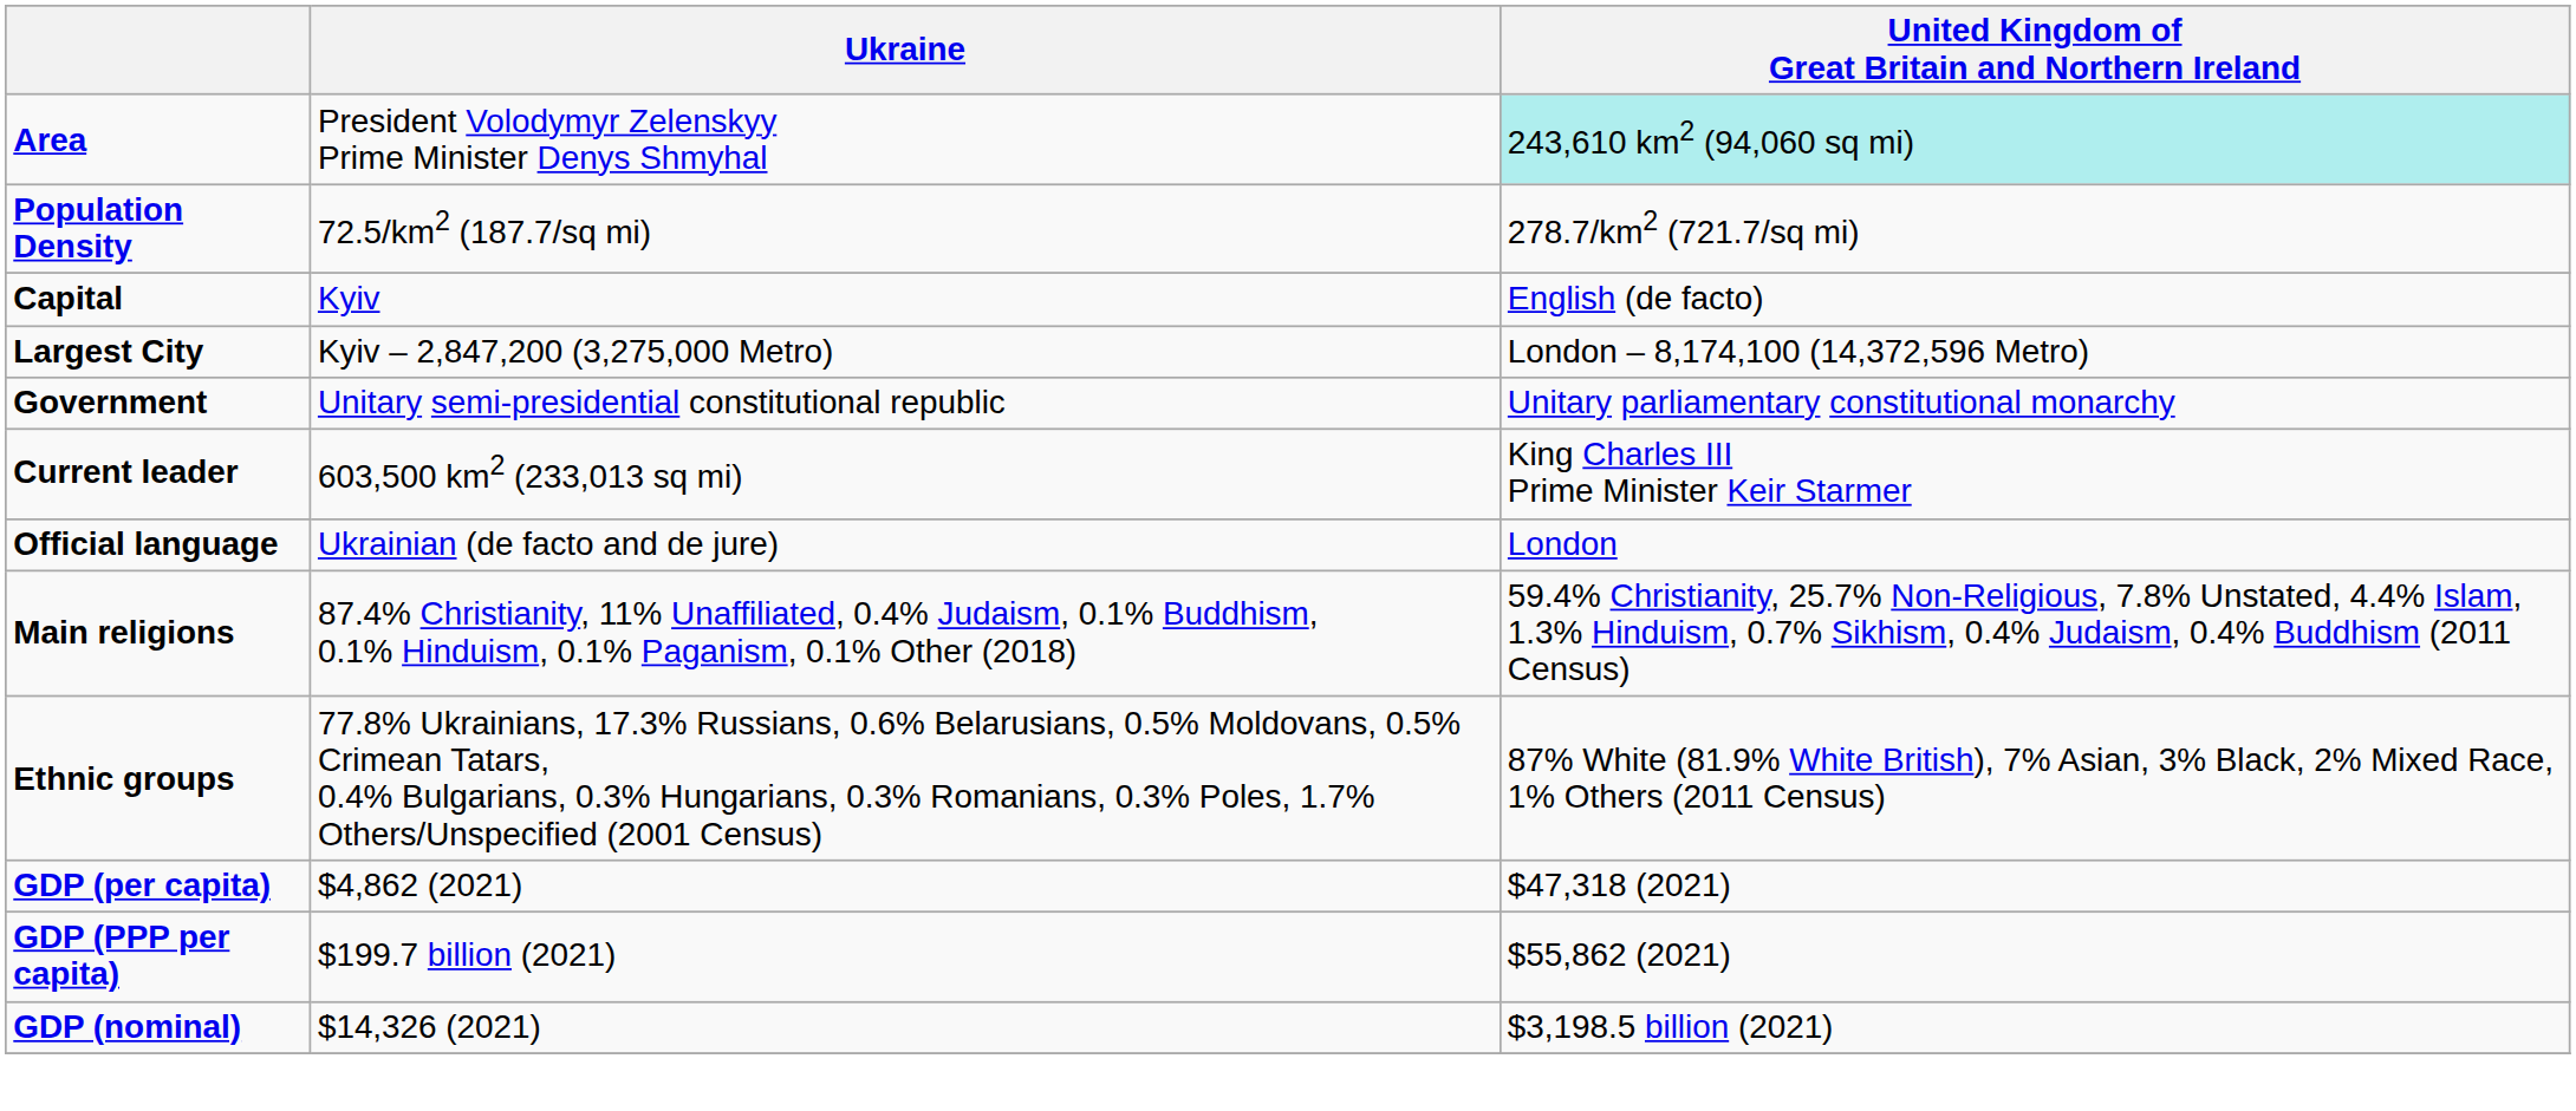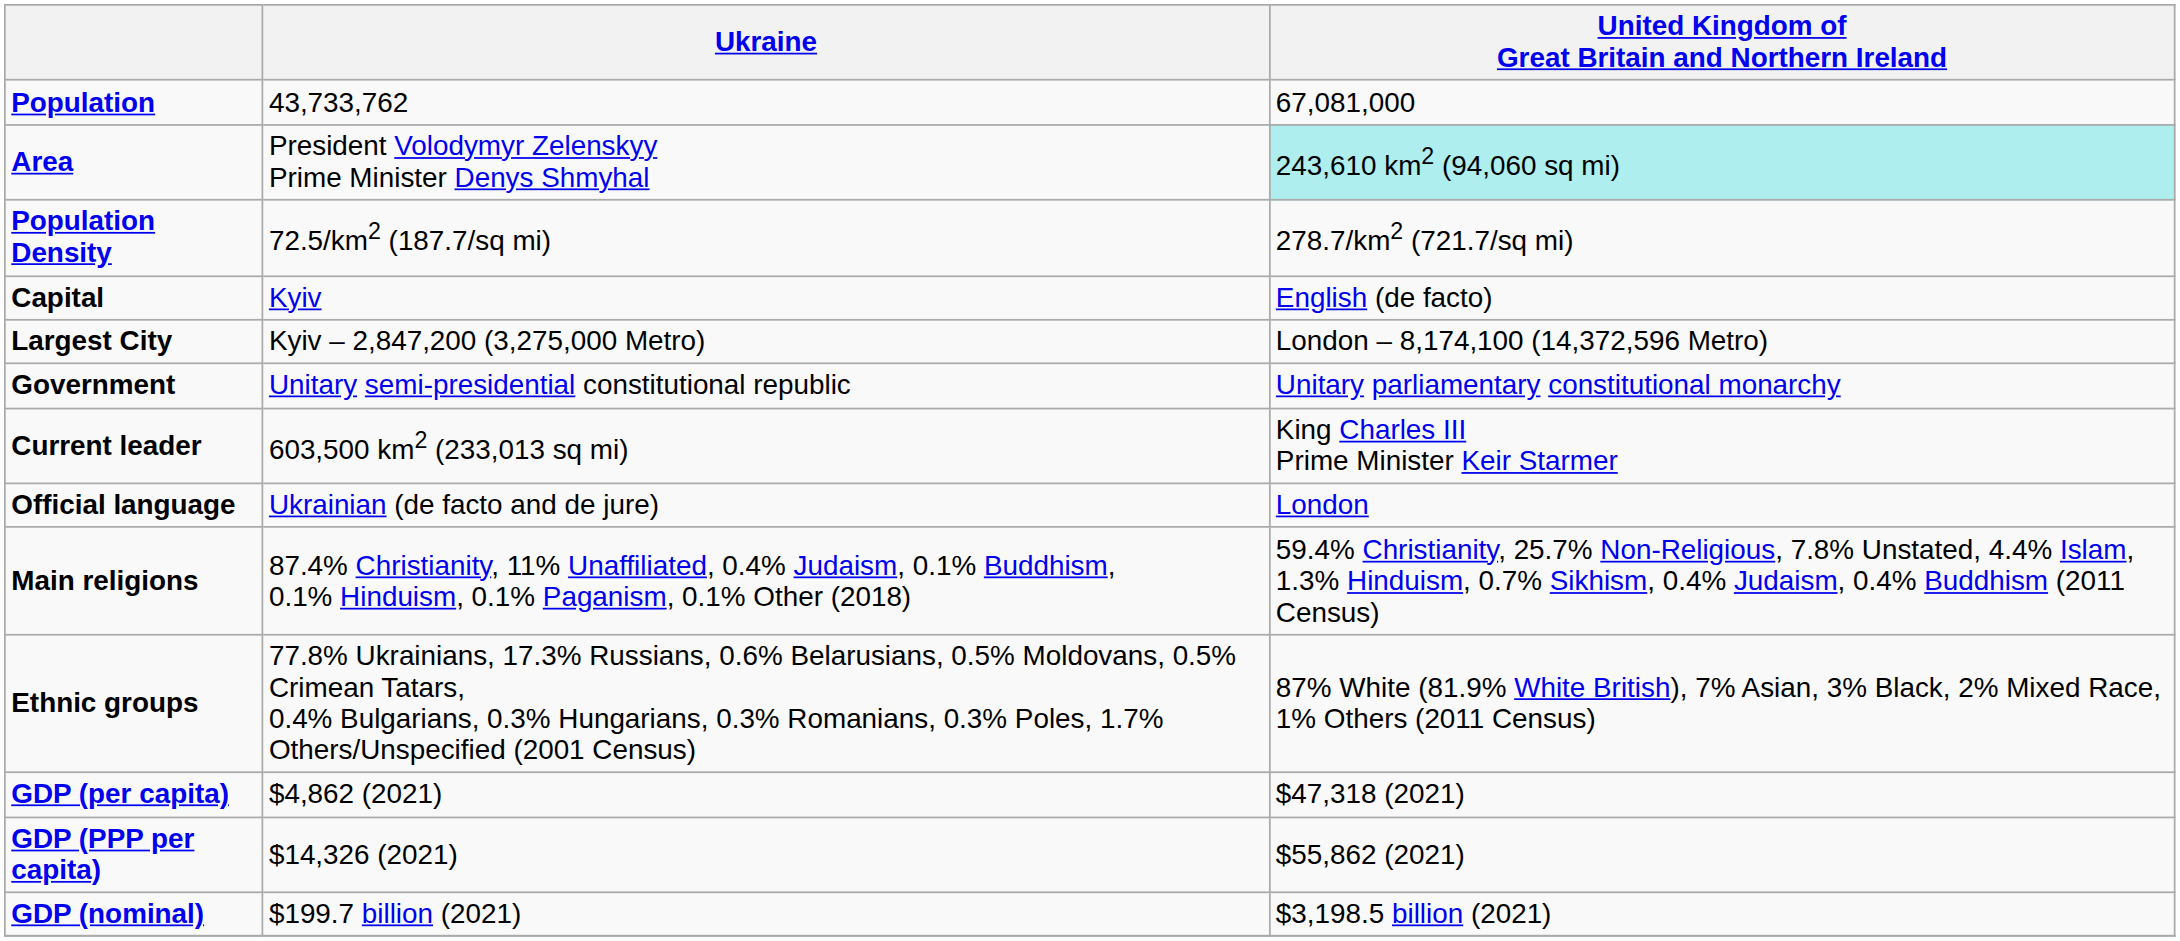+ row: Population | 43,733,762 | 67,081,000
GDP (PPP per capita) | Ukraine: $199.7 billion (2021) -> $14,326 (2021)
GDP (nominal) | Ukraine: $14,326 (2021) -> $199.7 billion (2021)
